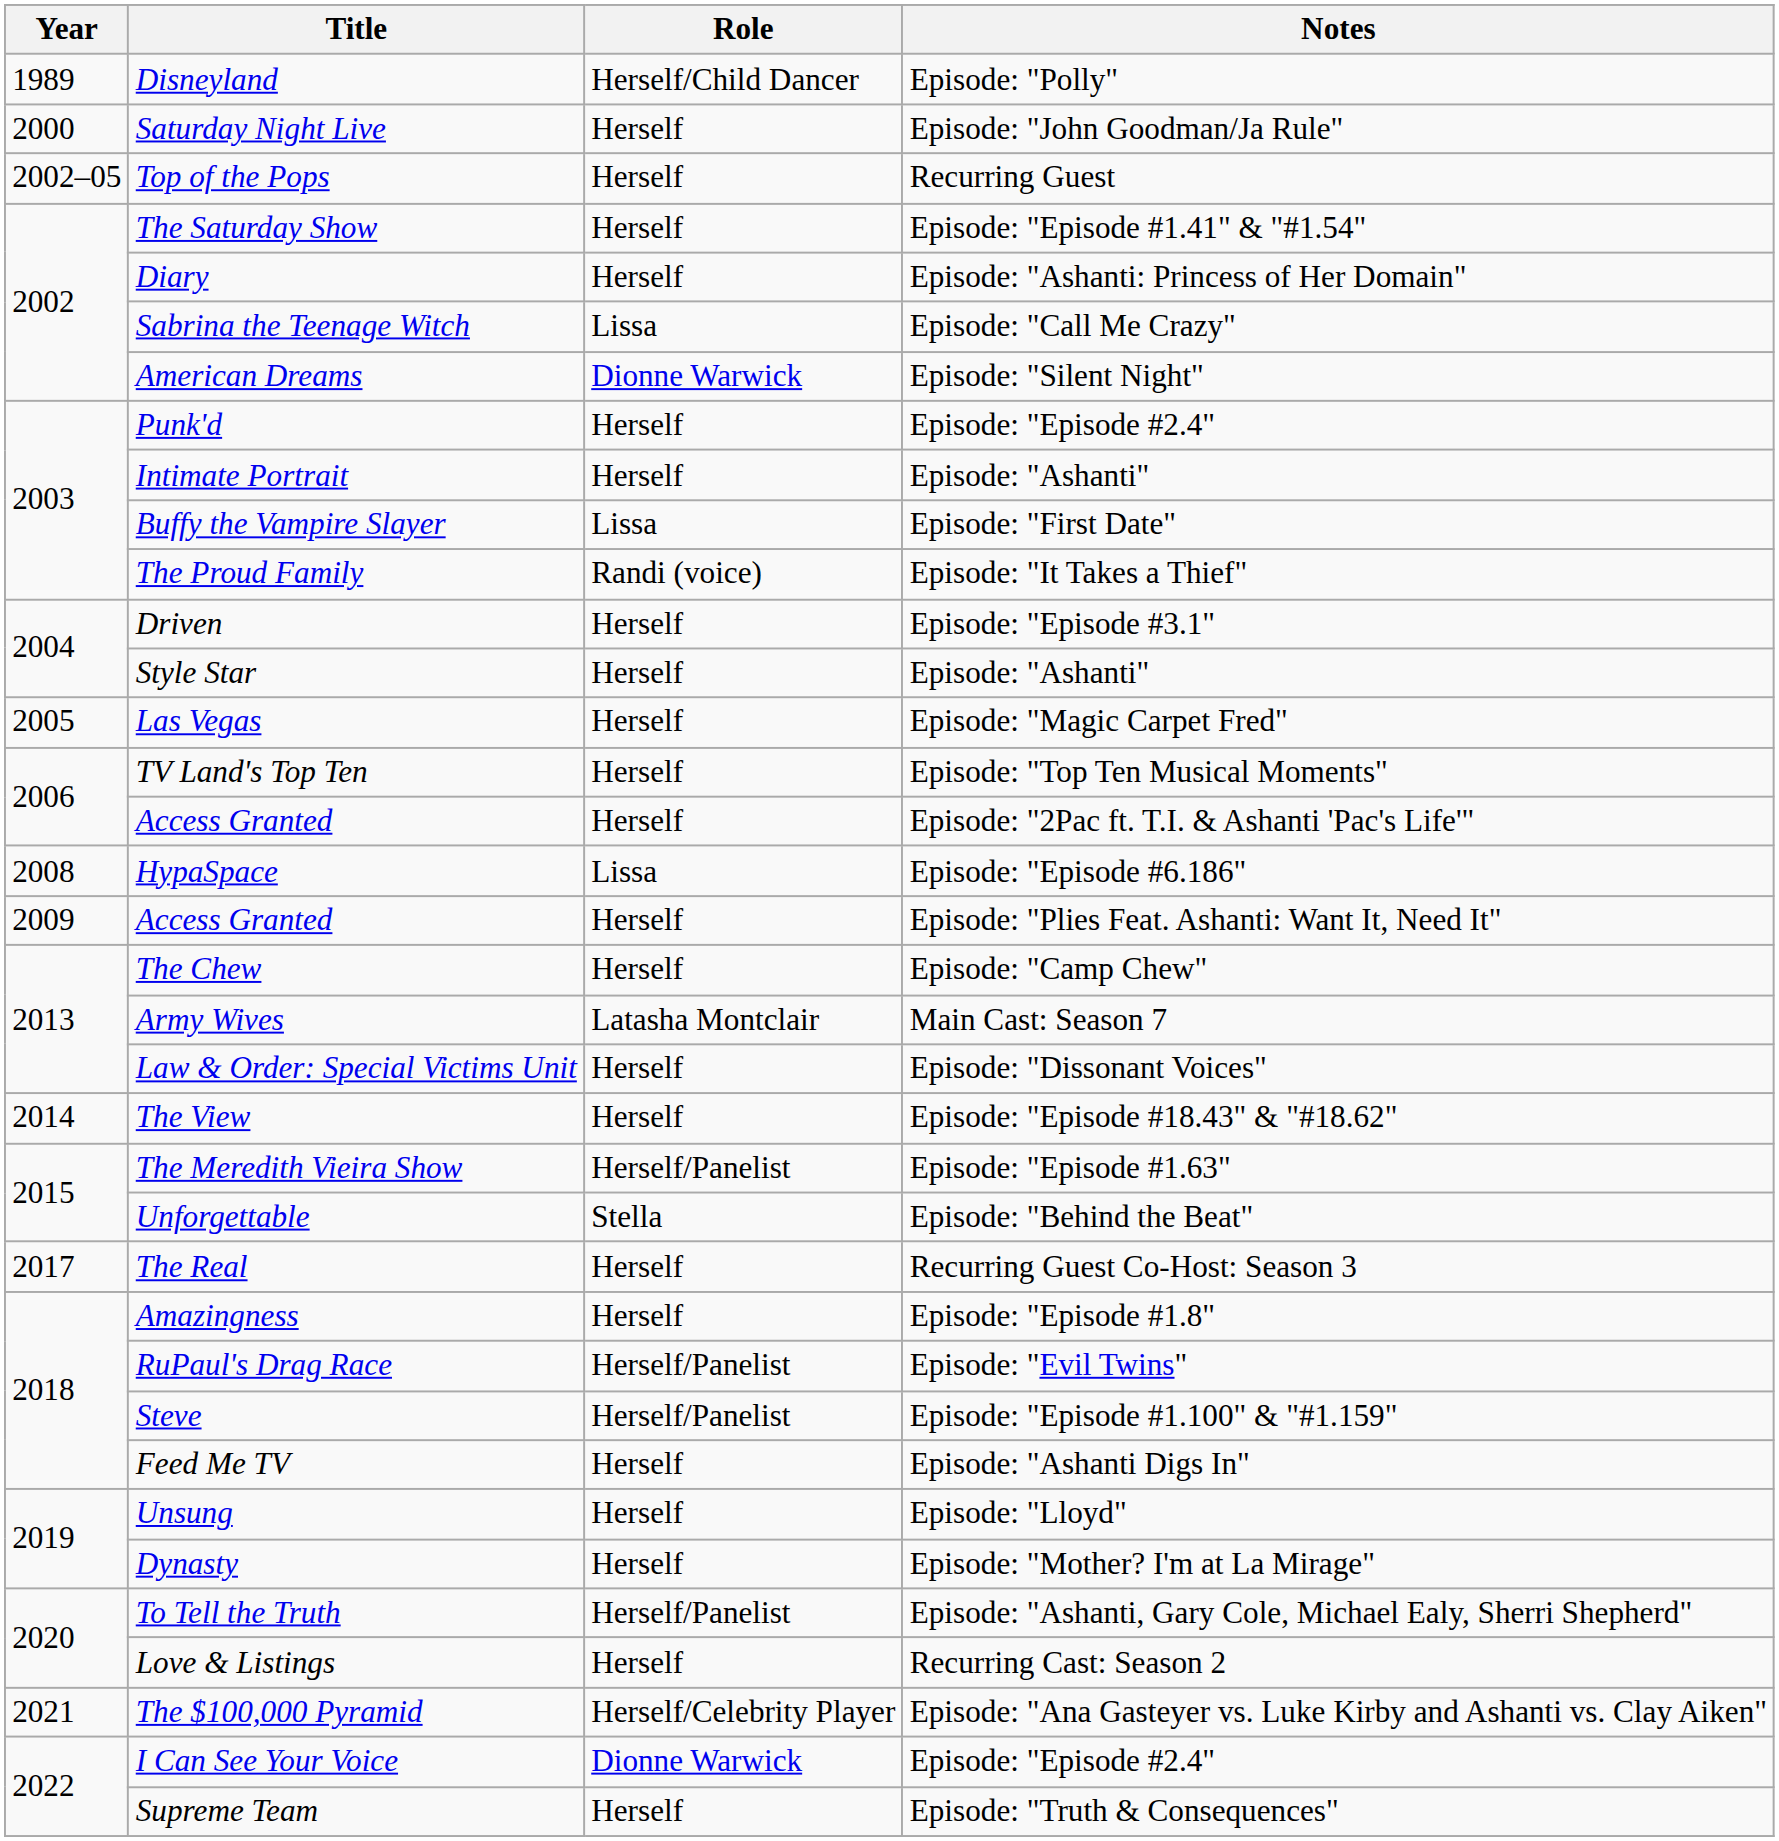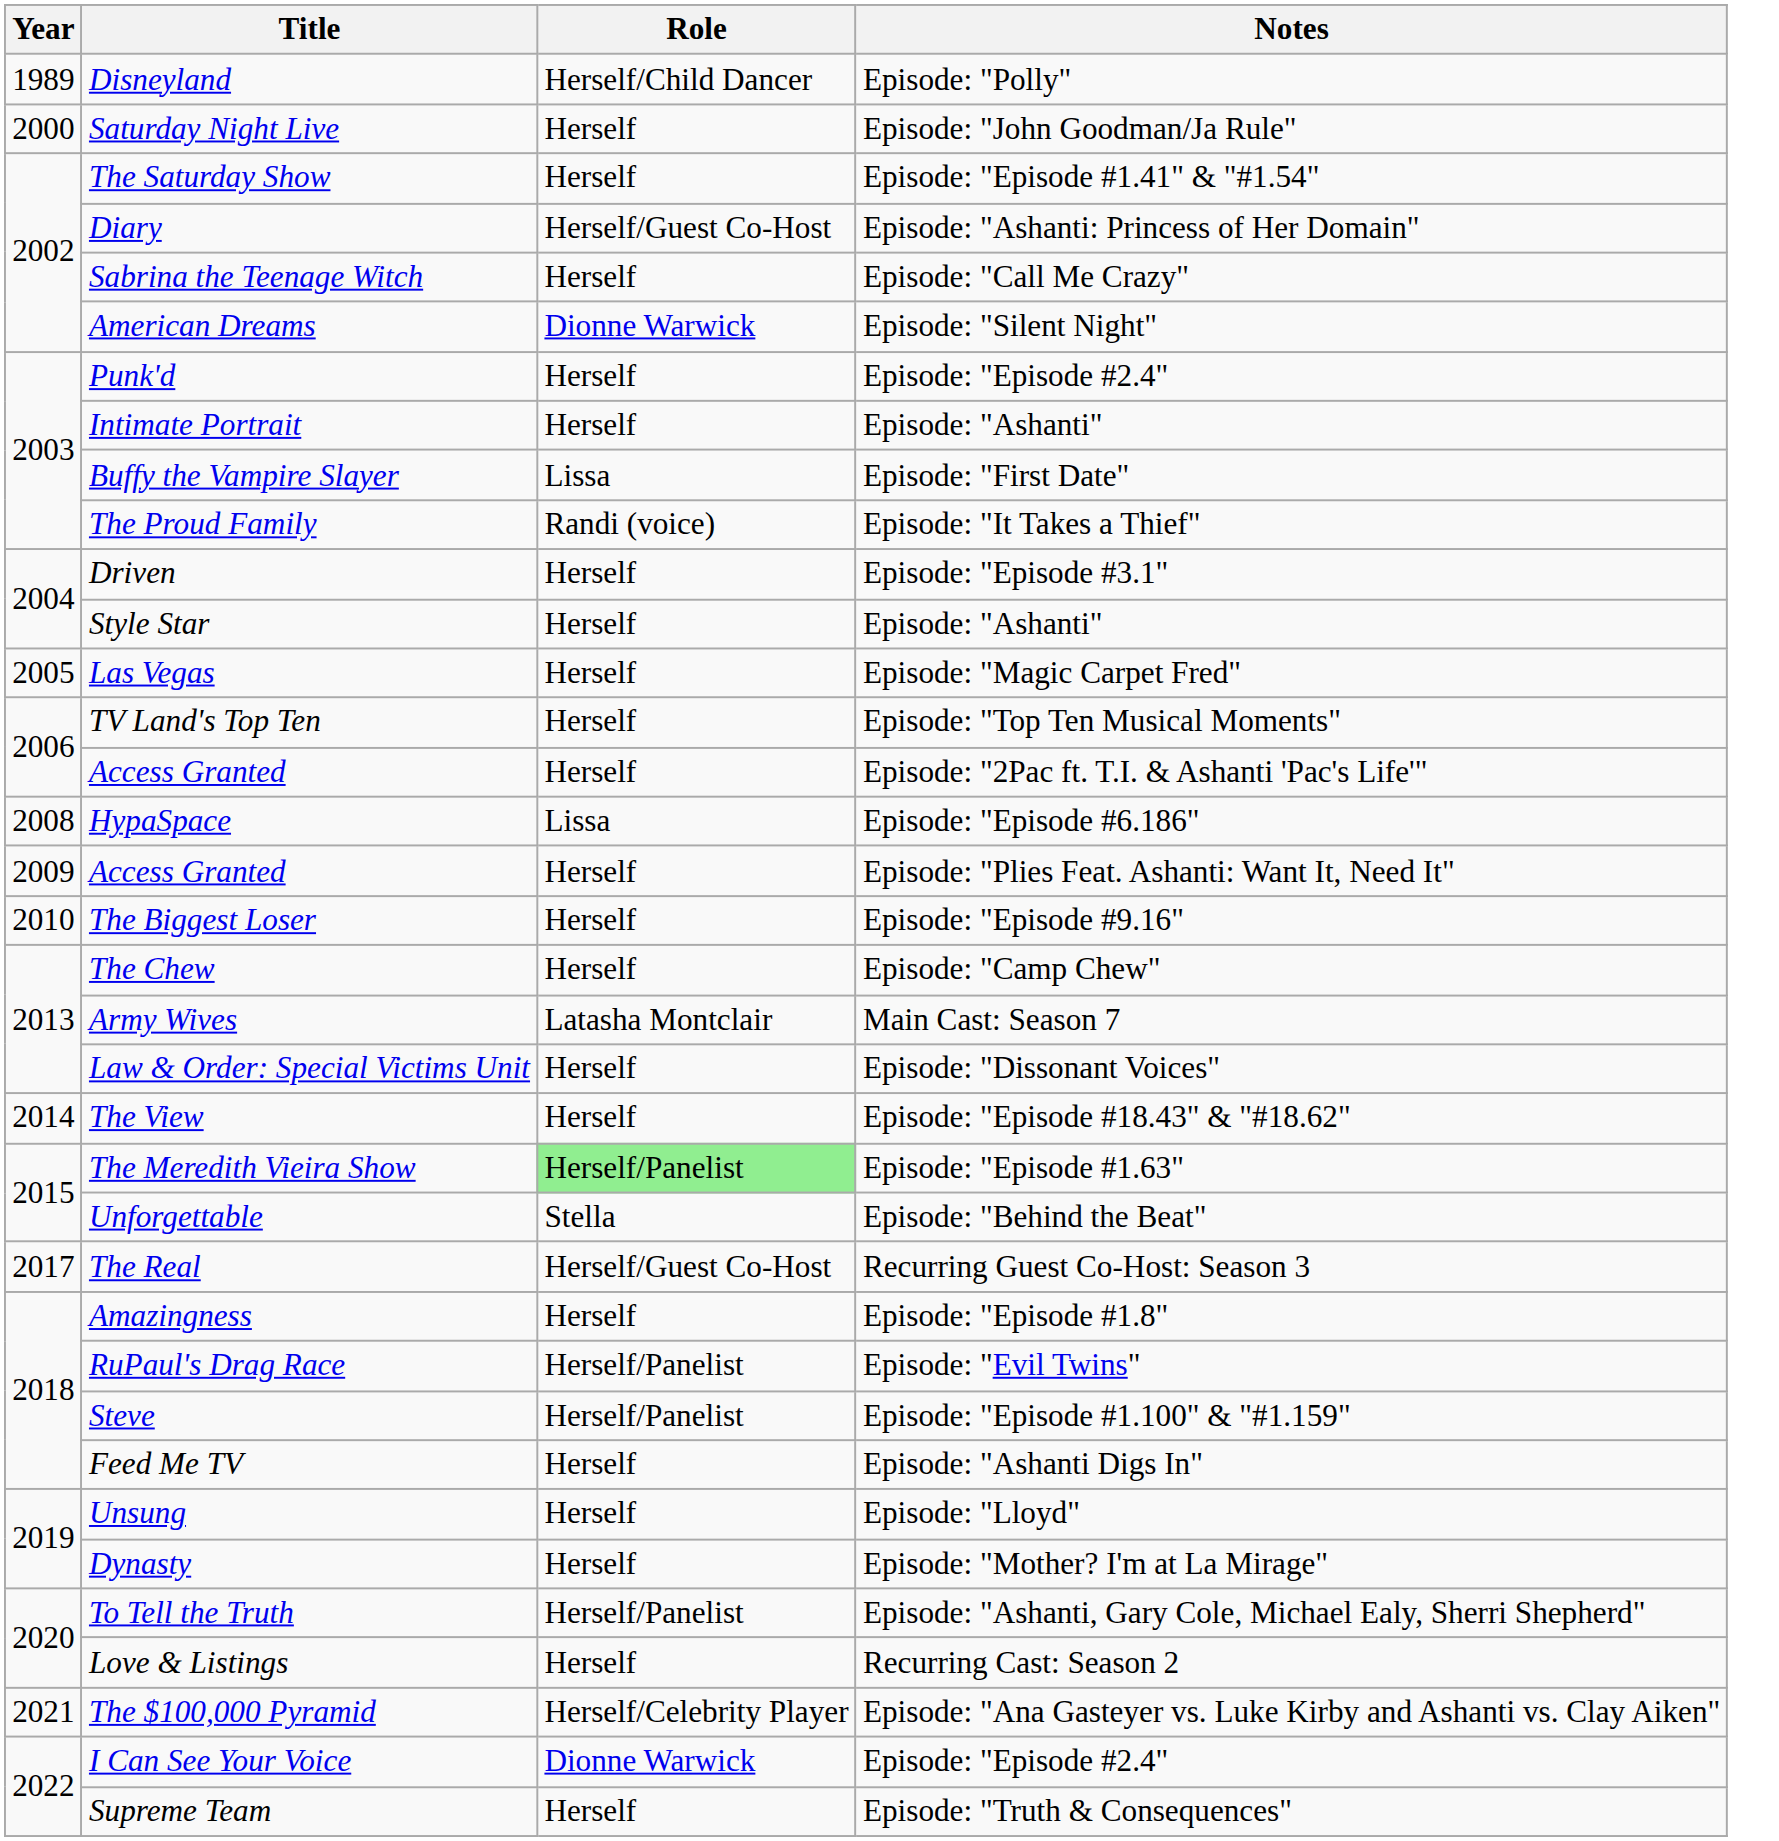- row: 2002–05 | Top of the Pops | Herself | Recurring Guest
Diary | Role: Herself -> Herself/Guest Co-Host
Sabrina the Teenage Witch | Role: Lissa -> Herself
+ row: 2010 | The Biggest Loser | Herself | Episode: "Episode #9.16"
The Meredith Vieira Show | Role: no background -> lightgreen background
The Real | Role: Herself -> Herself/Guest Co-Host
